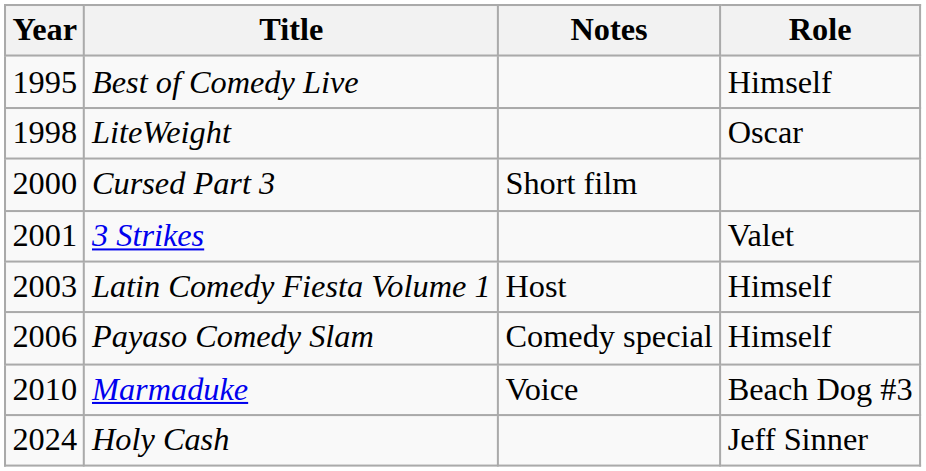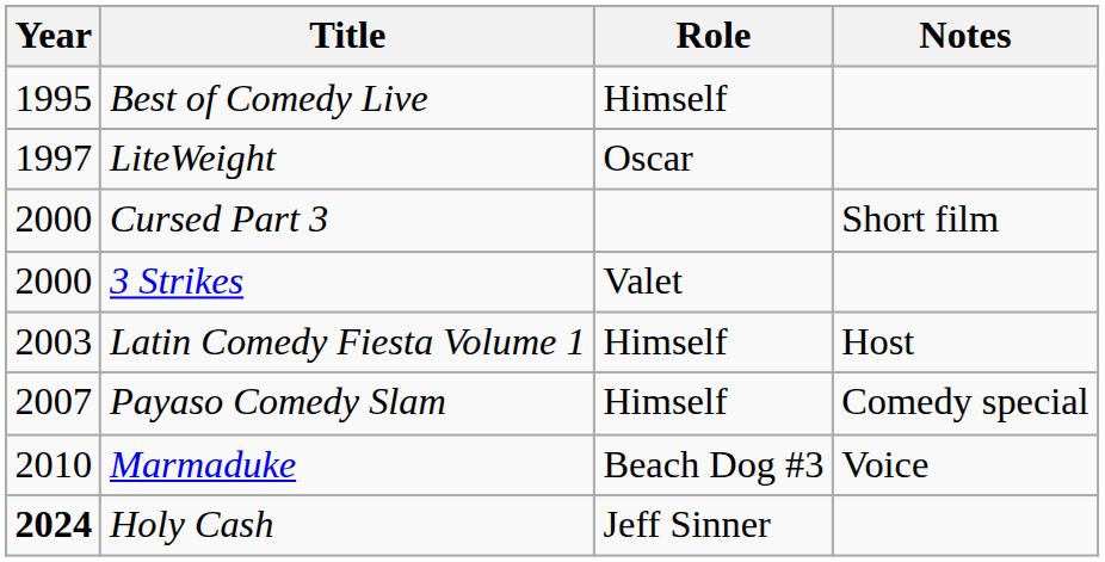columns swapped: Role <-> Notes
LiteWeight | Year: 1998 -> 1997
3 Strikes | Year: 2001 -> 2000
Payaso Comedy Slam | Year: 2006 -> 2007
Holy Cash | Year: normal -> bold
